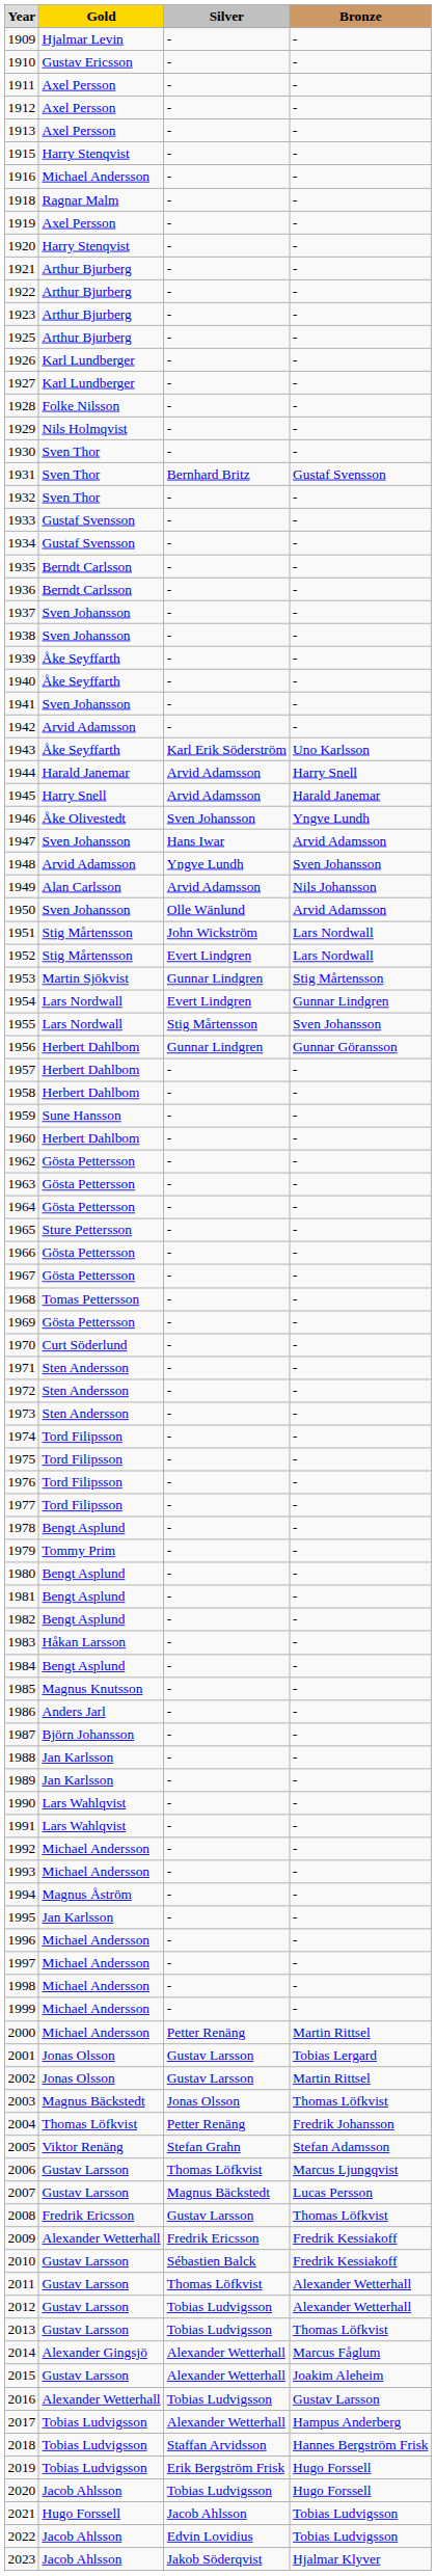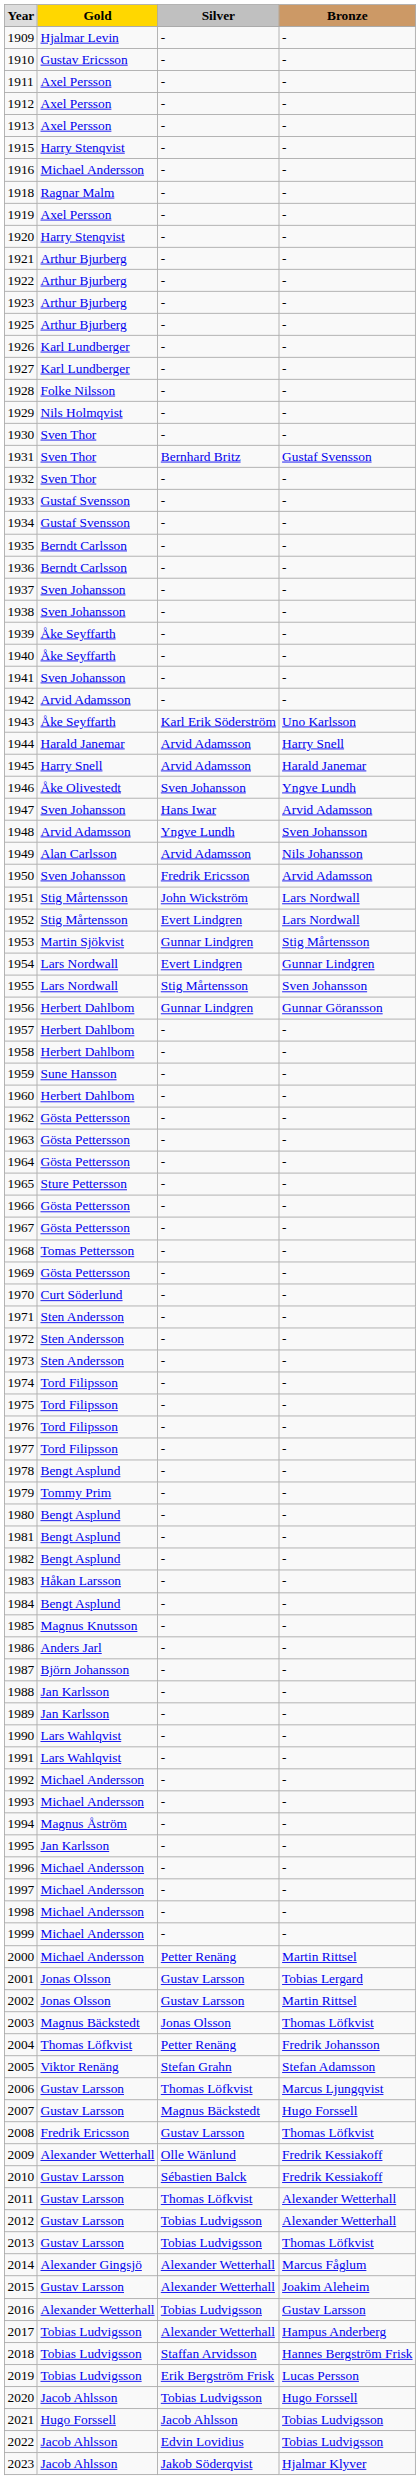1950 | column 3: Olle Wänlund -> Fredrik Ericsson
2007 | column 4: Lucas Persson -> Hugo Forssell
2009 | column 3: Fredrik Ericsson -> Olle Wänlund
2019 | column 4: Hugo Forssell -> Lucas Persson
